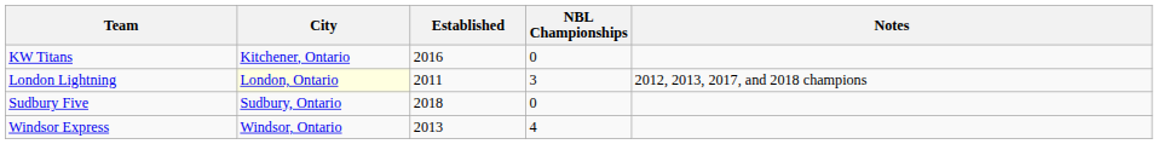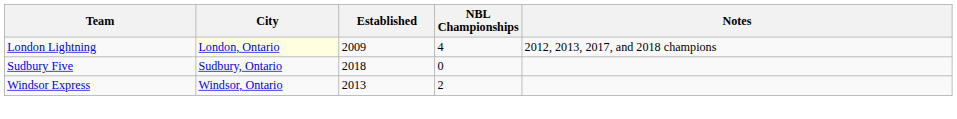- row: KW Titans | Kitchener, Ontario | 2016 | 0
London Lightning | Established: 2011 -> 2009
London Lightning | NBL Championships: 3 -> 4
Windsor Express | NBL Championships: 4 -> 2
